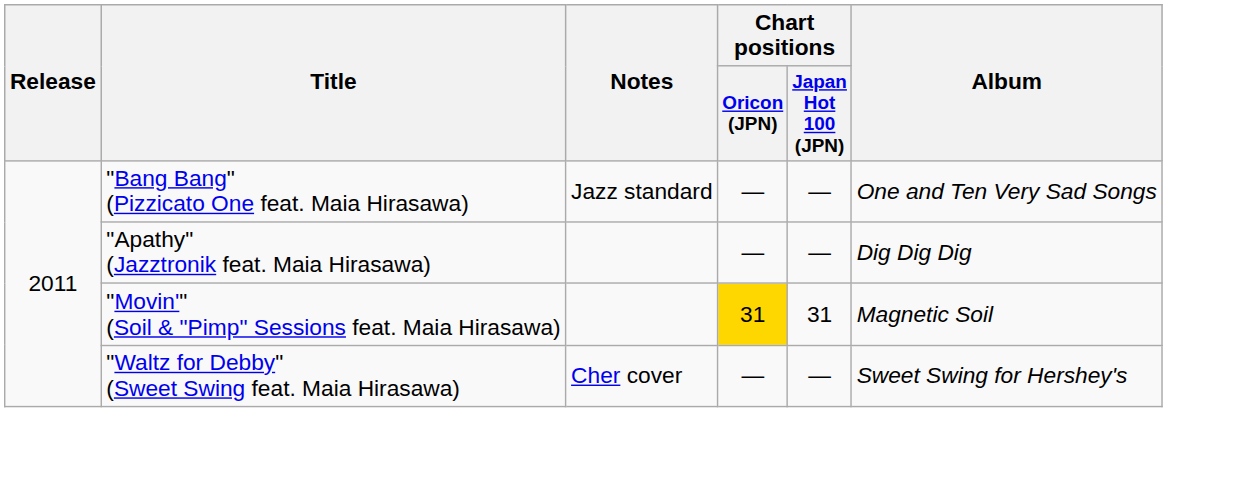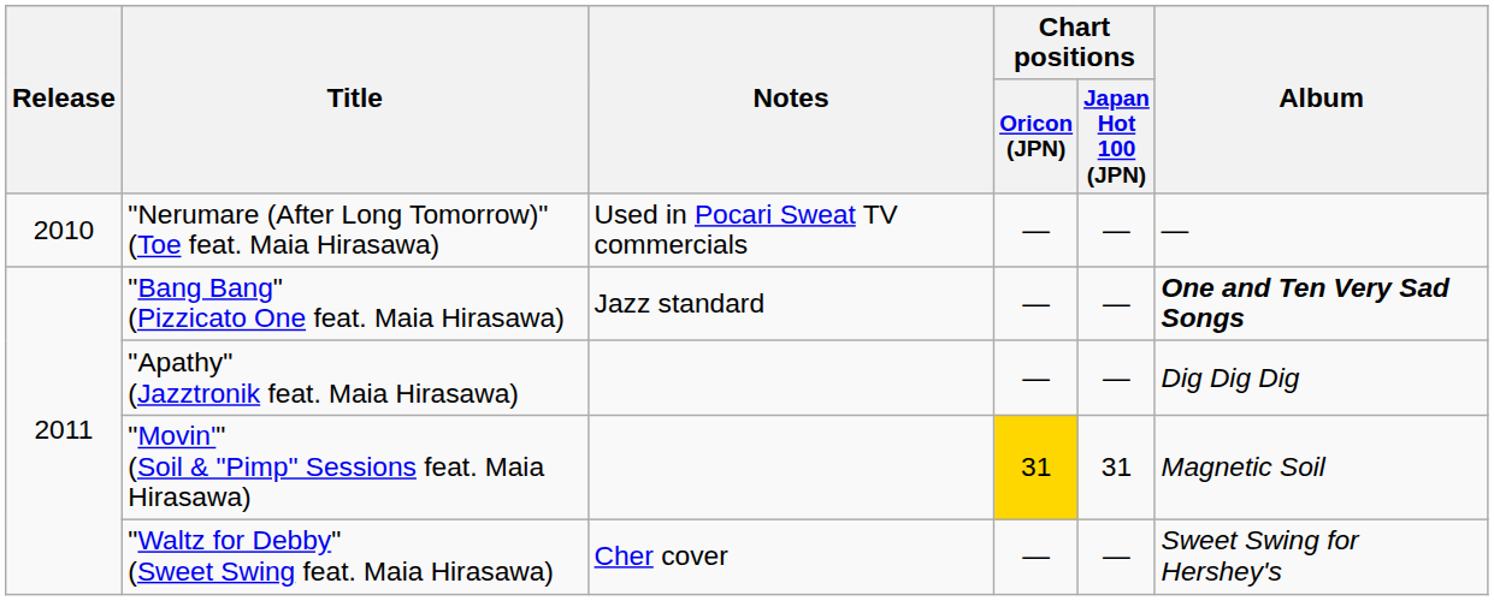+ row: 2010 | "Nerumare (After Long Tomorrow)" (Toe feat. Maia Hirasawa) | Used in Pocari Sweat TV commercials | — | — | —
"Bang Bang" (Pizzicato One feat. Maia Hirasawa) | Album: normal -> bold
